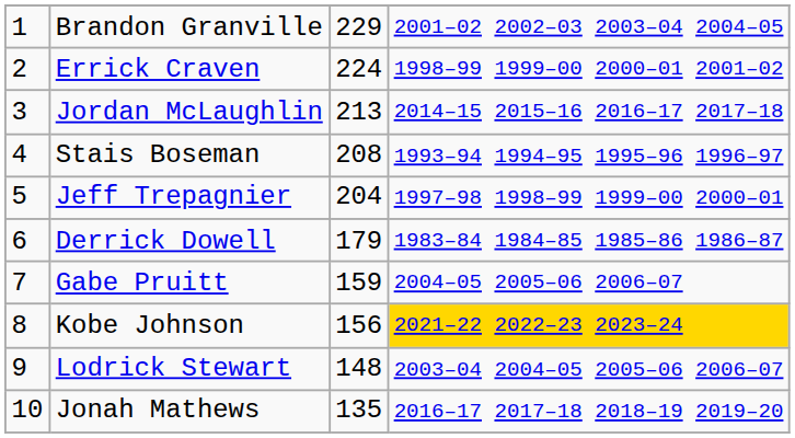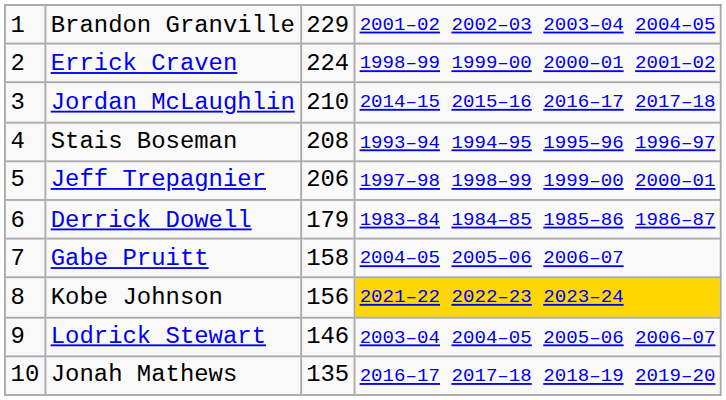Jordan McLaughlin | column 3: 213 -> 210
Jeff Trepagnier | column 3: 204 -> 206
Gabe Pruitt | column 3: 159 -> 158
Lodrick Stewart | column 3: 148 -> 146
